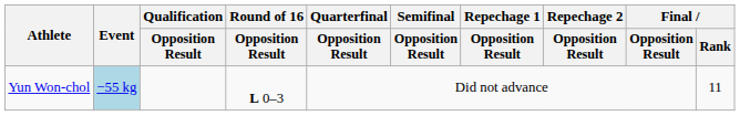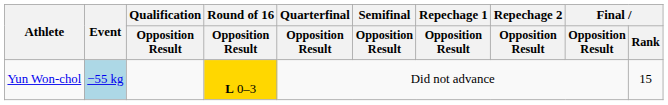Yun Won-chol | Round of 16 / Opposition Result: no background -> gold background
Yun Won-chol | Final / Rank: 11 -> 15
